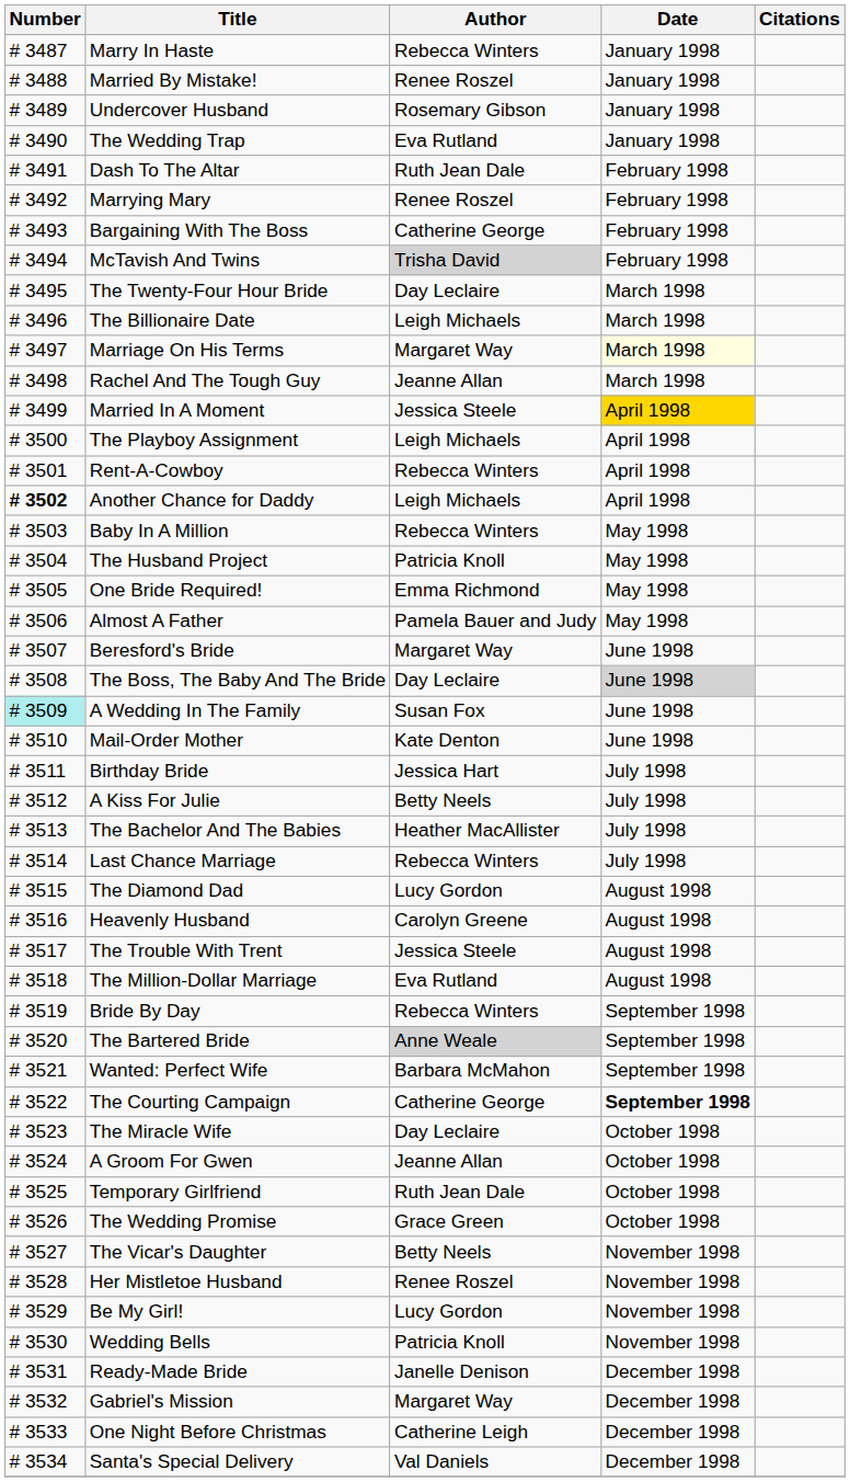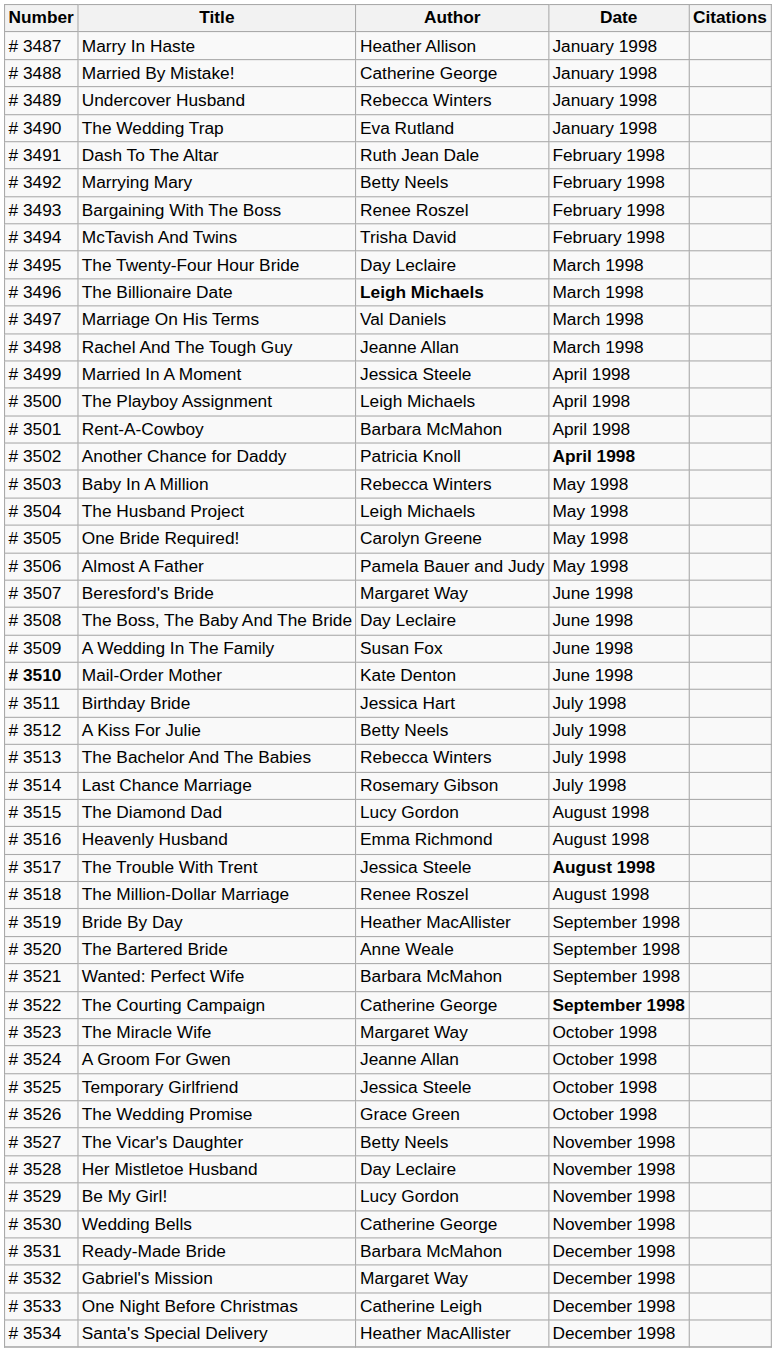Marry In Haste | Author: Rebecca Winters -> Heather Allison
Married By Mistake! | Author: Renee Roszel -> Catherine George
Undercover Husband | Author: Rosemary Gibson -> Rebecca Winters
Marrying Mary | Author: Renee Roszel -> Betty Neels
Bargaining With The Boss | Author: Catherine George -> Renee Roszel
McTavish And Twins | Author: lightgrey background -> no background
The Billionaire Date | Author: normal -> bold
Marriage On His Terms | Author: Margaret Way -> Val Daniels
Marriage On His Terms | Date: lightyellow background -> no background
Married In A Moment | Date: gold background -> no background
Rent-A-Cowboy | Author: Rebecca Winters -> Barbara McMahon
Another Chance for Daddy | Number: bold -> normal
Another Chance for Daddy | Author: Leigh Michaels -> Patricia Knoll
Another Chance for Daddy | Date: normal -> bold
The Husband Project | Author: Patricia Knoll -> Leigh Michaels
One Bride Required! | Author: Emma Richmond -> Carolyn Greene
The Boss, The Baby And The Bride | Date: lightgrey background -> no background
A Wedding In The Family | Number: paleturquoise background -> no background
Mail-Order Mother | Number: normal -> bold
The Bachelor And The Babies | Author: Heather MacAllister -> Rebecca Winters
Last Chance Marriage | Author: Rebecca Winters -> Rosemary Gibson
Heavenly Husband | Author: Carolyn Greene -> Emma Richmond
The Trouble With Trent | Date: normal -> bold
The Million-Dollar Marriage | Author: Eva Rutland -> Renee Roszel
Bride By Day | Author: Rebecca Winters -> Heather MacAllister
The Bartered Bride | Author: lightgrey background -> no background
The Miracle Wife | Author: Day Leclaire -> Margaret Way
Temporary Girlfriend | Author: Ruth Jean Dale -> Jessica Steele
Her Mistletoe Husband | Author: Renee Roszel -> Day Leclaire
Wedding Bells | Author: Patricia Knoll -> Catherine George
Ready-Made Bride | Author: Janelle Denison -> Barbara McMahon
Santa's Special Delivery | Author: Val Daniels -> Heather MacAllister
